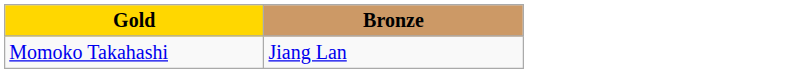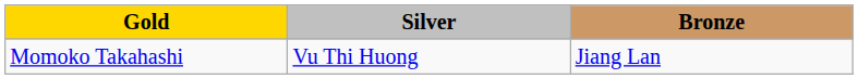+ column: Silver | Vu Thi Huong
